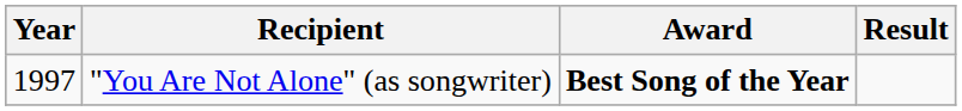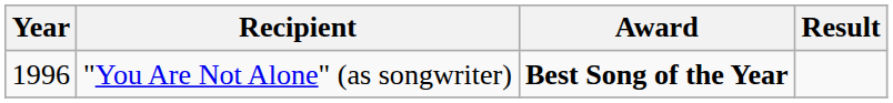"You Are Not Alone" (as songwriter) | Year: 1997 -> 1996
